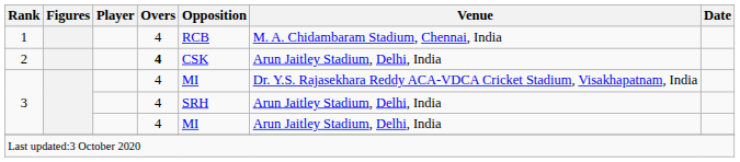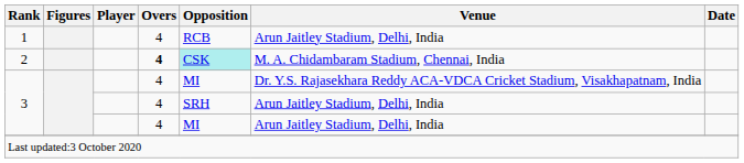1 | Venue: M. A. Chidambaram Stadium, Chennai, India -> Arun Jaitley Stadium, Delhi, India
2 | Opposition: no background -> paleturquoise background
2 | Venue: Arun Jaitley Stadium, Delhi, India -> M. A. Chidambaram Stadium, Chennai, India
